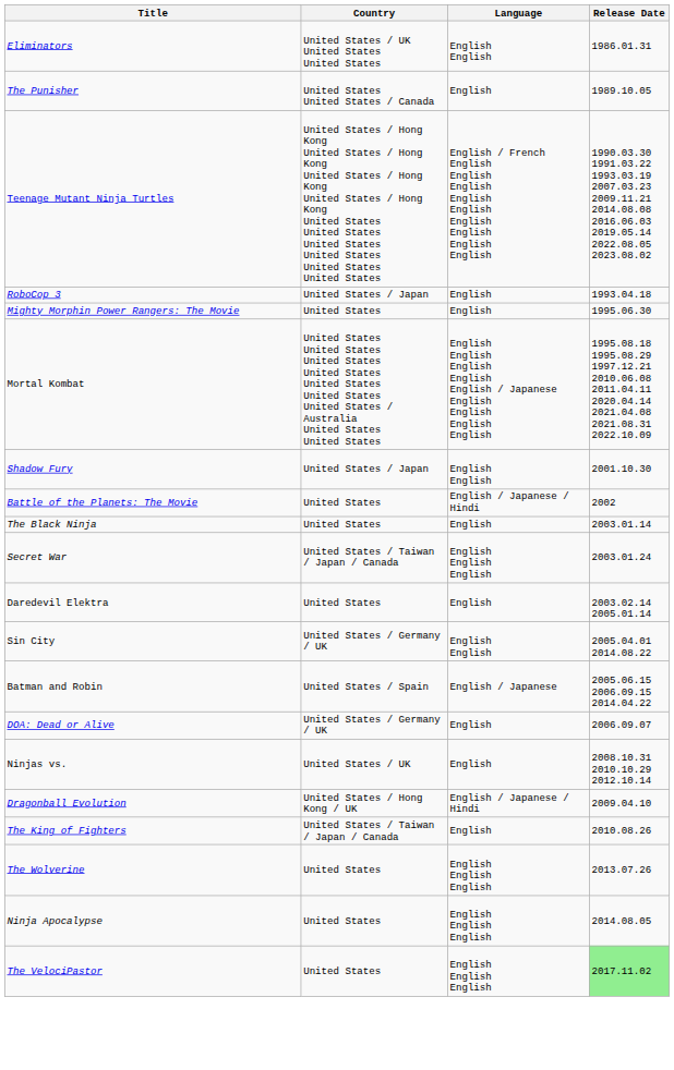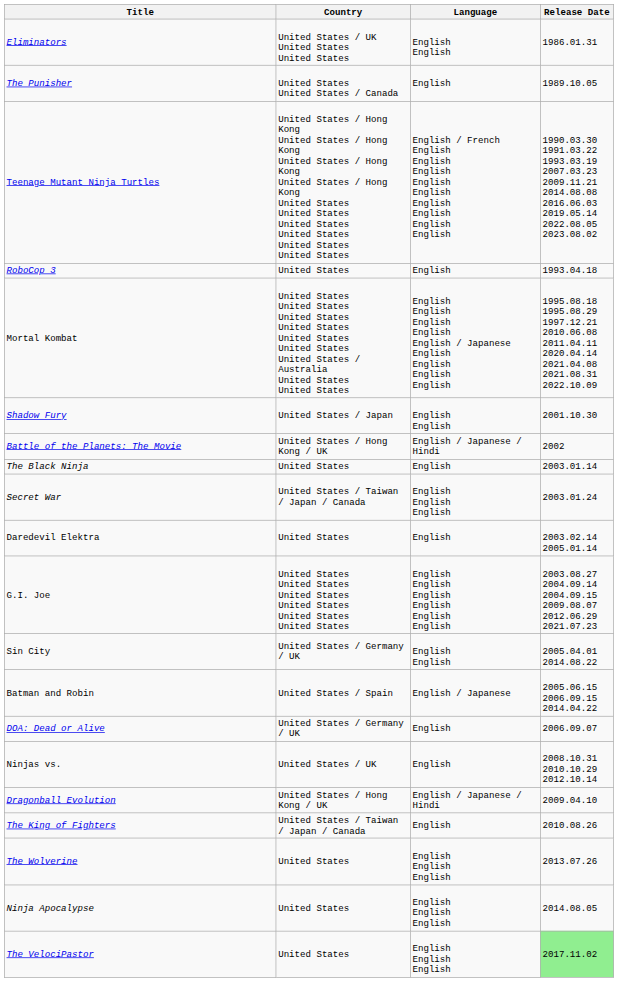RoboCop 3 | Country: United States / Japan -> United States
- row: Mighty Morphin Power Rangers: The Movie | United States | English | 1995.06.30
Battle of the Planets: The Movie | Country: United States -> United States / Hong Kong / UK
+ row: G.I. Joe | United States United States United States United States United States United States | English English English English English English | 2003.08.27 2004.09.14 2004.09.15 2009.08.07 2012.06.29 2021.07.23
